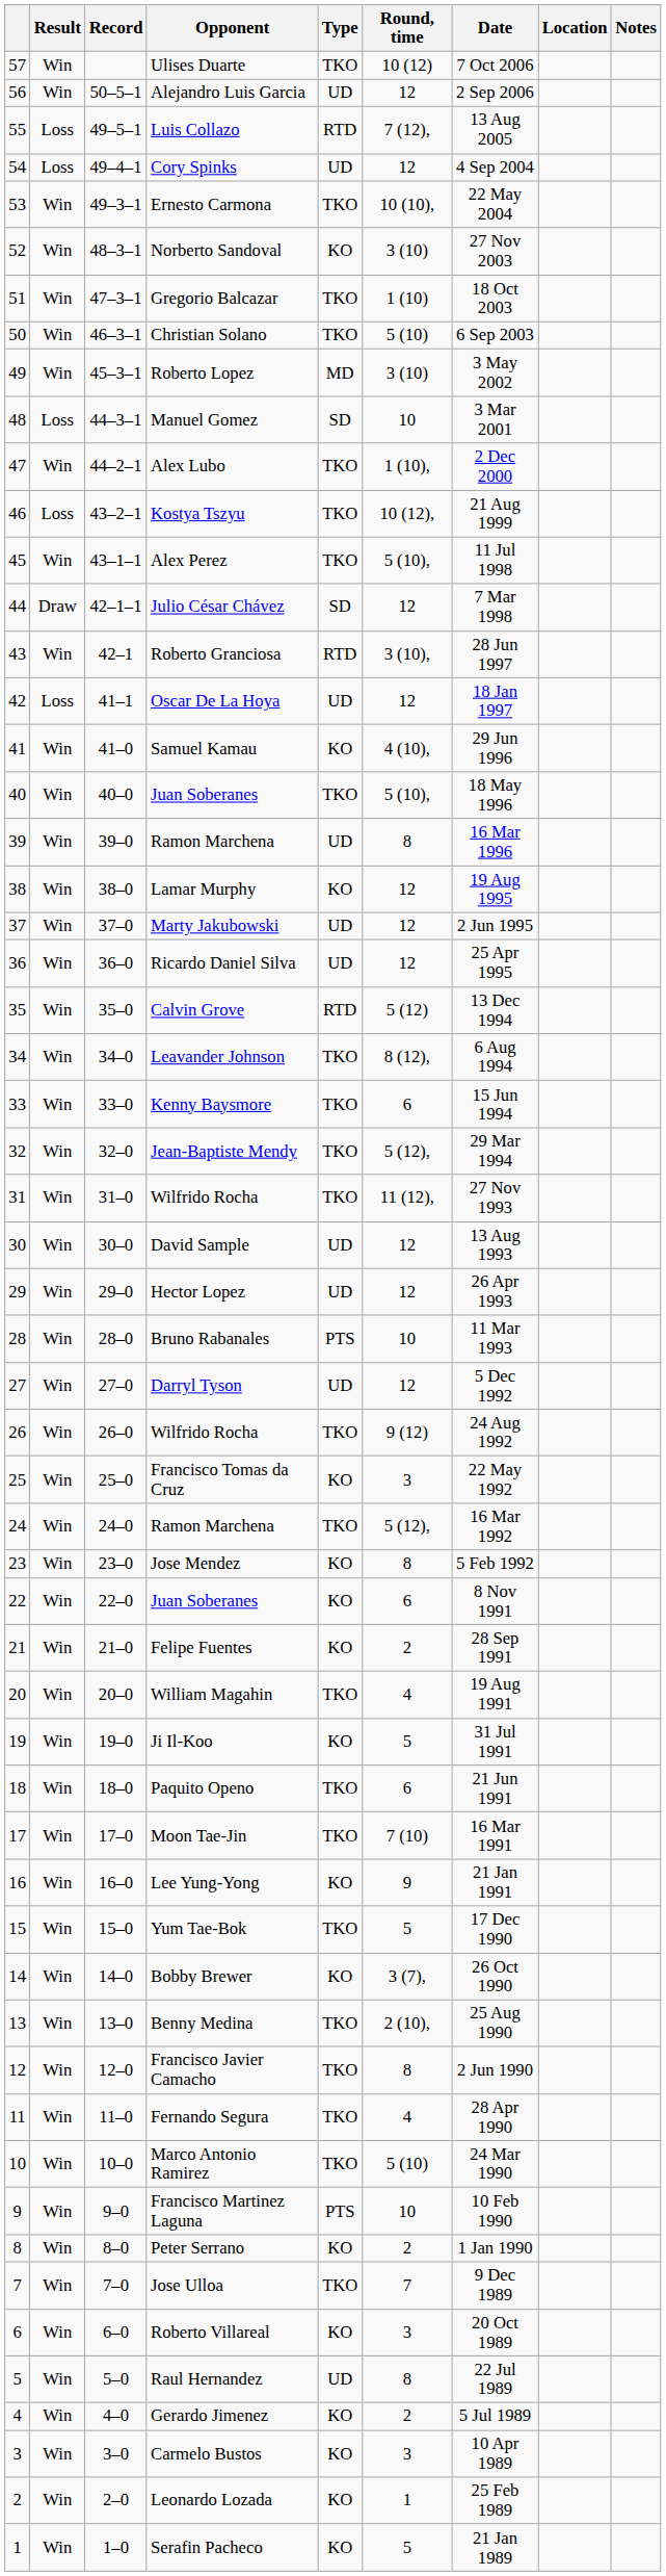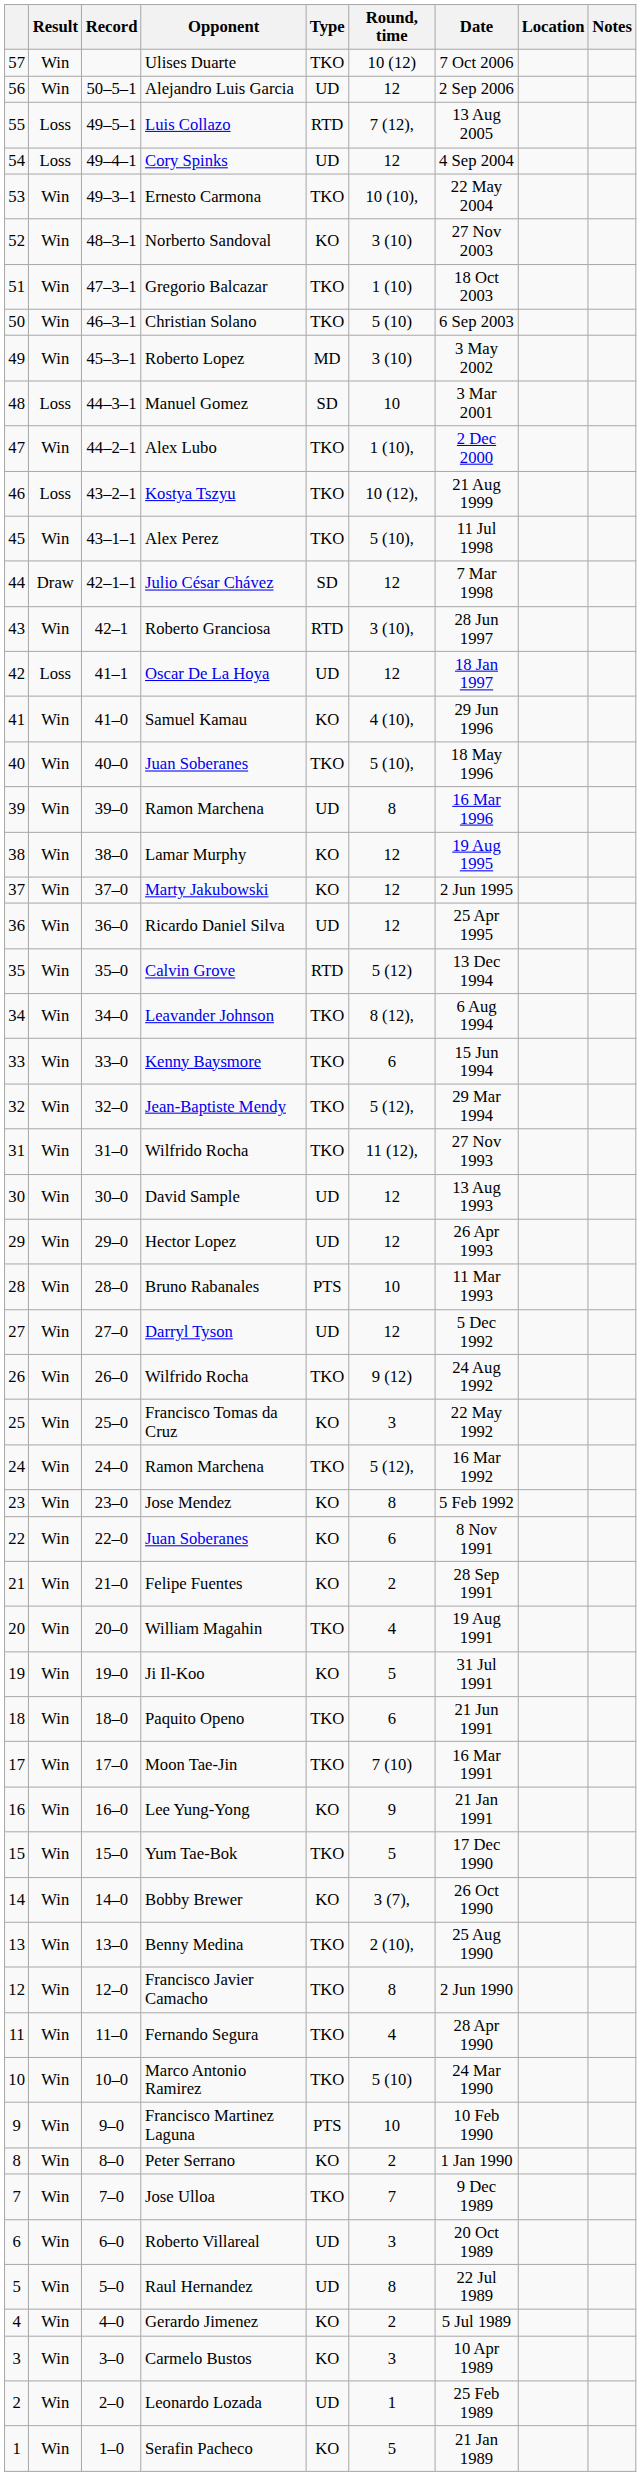Marty Jakubowski | Type: UD -> KO
Roberto Villareal | Type: KO -> UD
Leonardo Lozada | Type: KO -> UD
